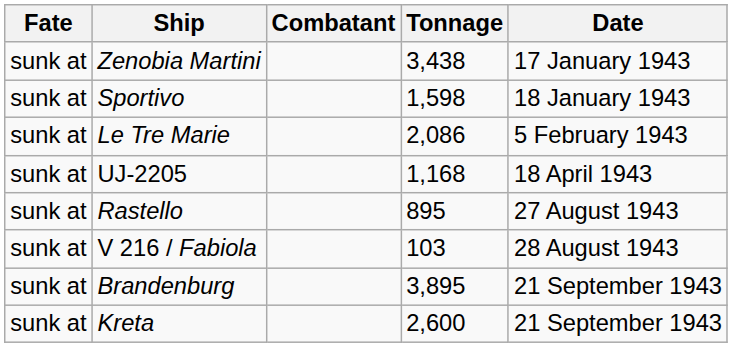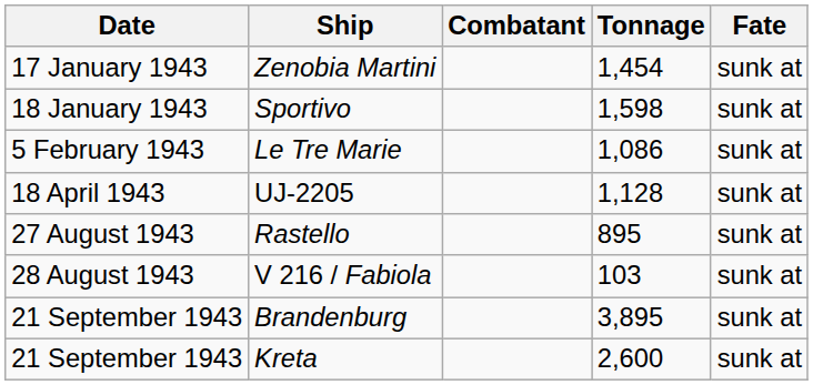columns swapped: Date <-> Fate
Zenobia Martini | Tonnage: 3,438 -> 1,454
Le Tre Marie | Tonnage: 2,086 -> 1,086
UJ-2205 | Tonnage: 1,168 -> 1,128
